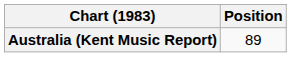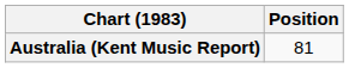Australia (Kent Music Report) | Position: 89 -> 81
